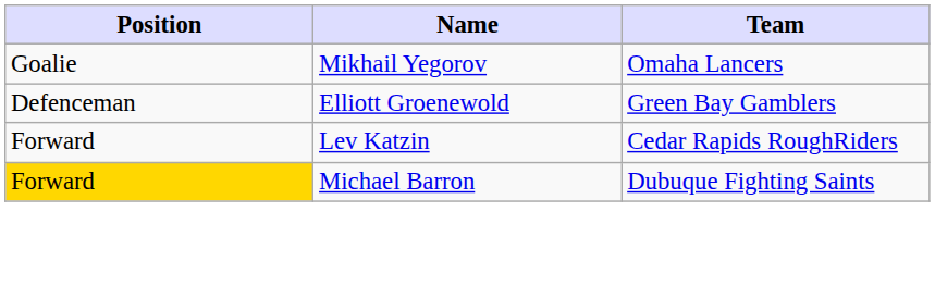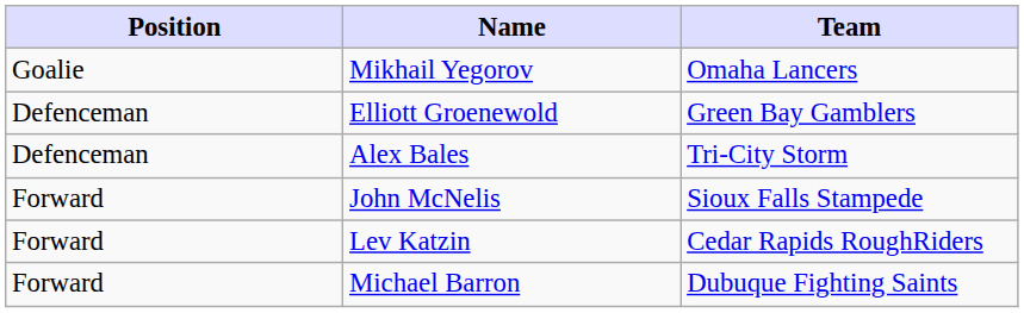+ row: Defenceman | Alex Bales | Tri-City Storm
+ row: Forward | John McNelis | Sioux Falls Stampede
Michael Barron | Position: gold background -> no background
